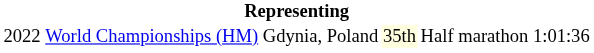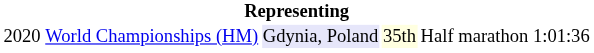World Championships (HM) | column 1: 2022 -> 2020
World Championships (HM) | column 3: no background -> lavender background
